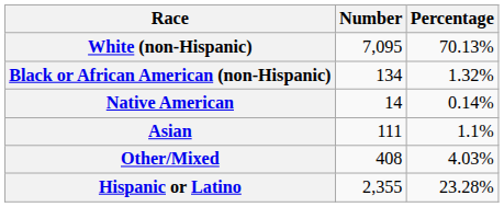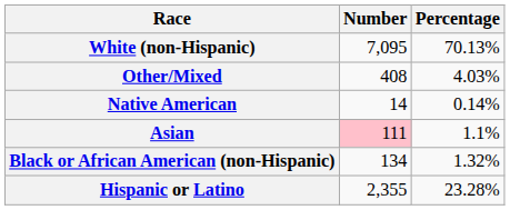rows swapped: Black or African American (non-Hispanic) <-> Other/Mixed
Asian | Number: no background -> pink background
